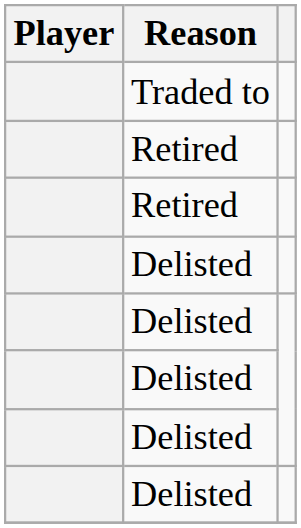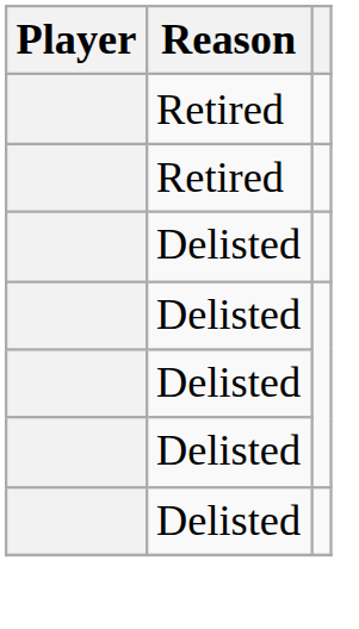- row: Traded to
